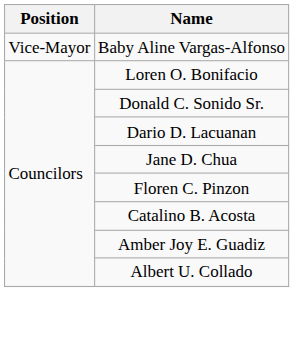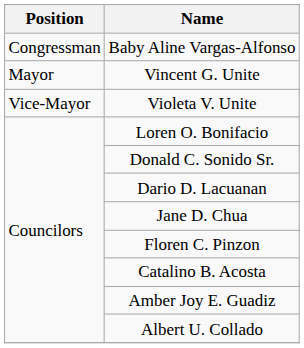Baby Aline Vargas-Alfonso | Position: Vice-Mayor -> Congressman
+ row: Mayor | Vincent G. Unite
+ row: Vice-Mayor | Violeta V. Unite
